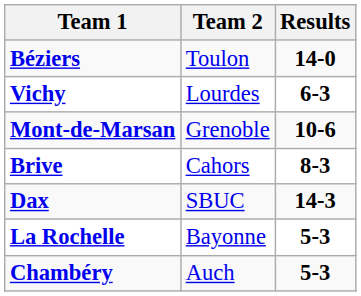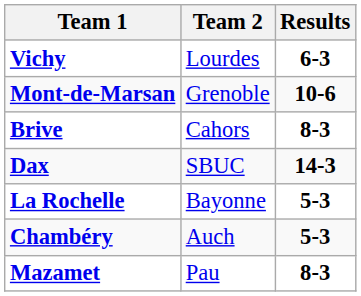- row: Béziers | Toulon | 14-0
+ row: Mazamet | Pau | 8-3
